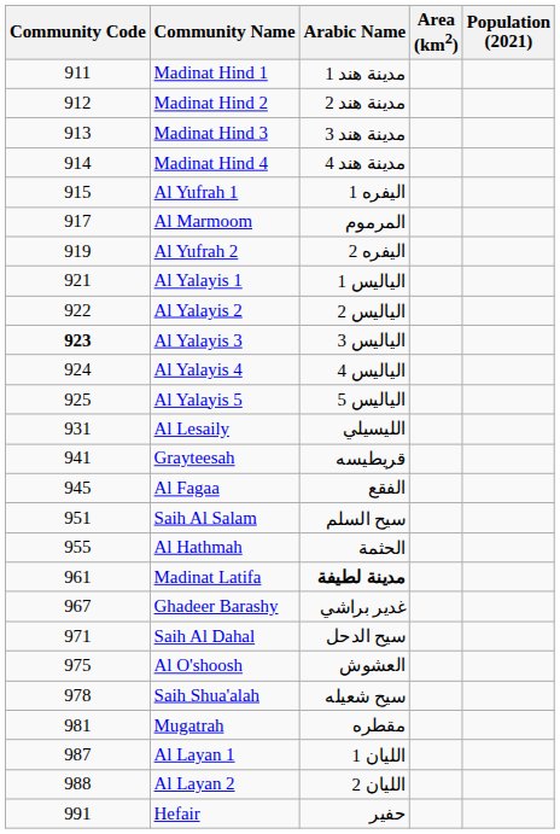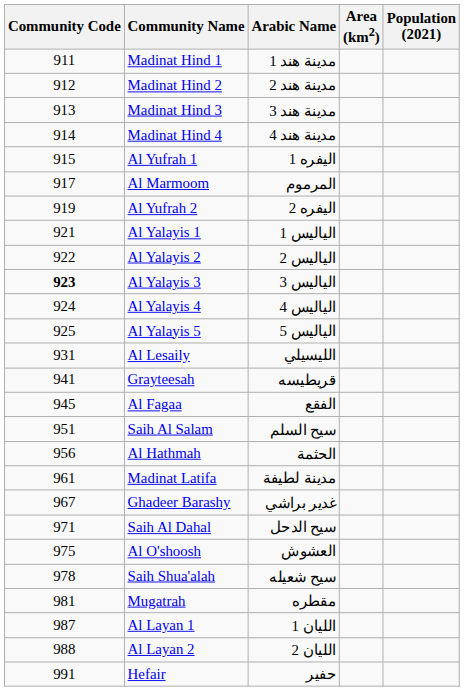Al Hathmah | Community Code: 955 -> 956
Madinat Latifa | Arabic Name: bold -> normal
